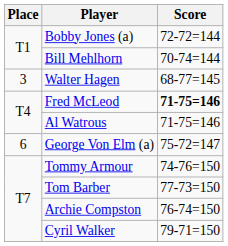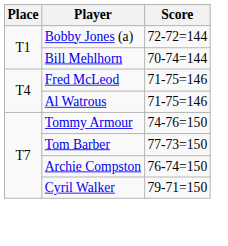- row: 3 | Walter Hagen | 68-77=145
Fred McLeod | Score: bold -> normal
- row: 6 | George Von Elm (a) | 75-72=147
